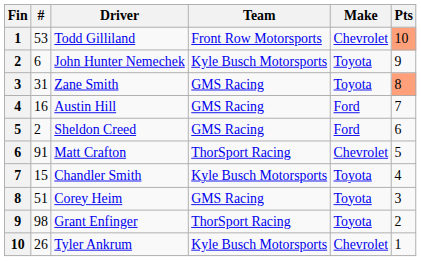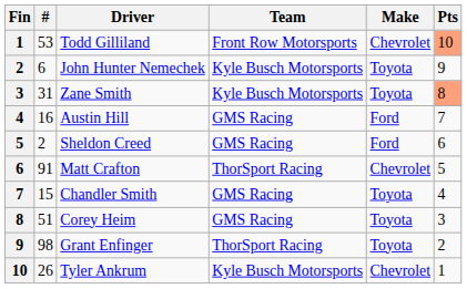Zane Smith | Team: GMS Racing -> Kyle Busch Motorsports
Chandler Smith | Team: Kyle Busch Motorsports -> GMS Racing
